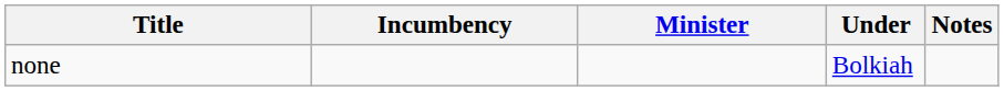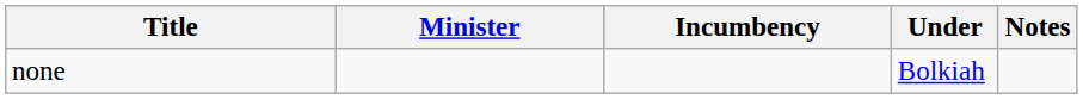columns swapped: Minister <-> Incumbency
